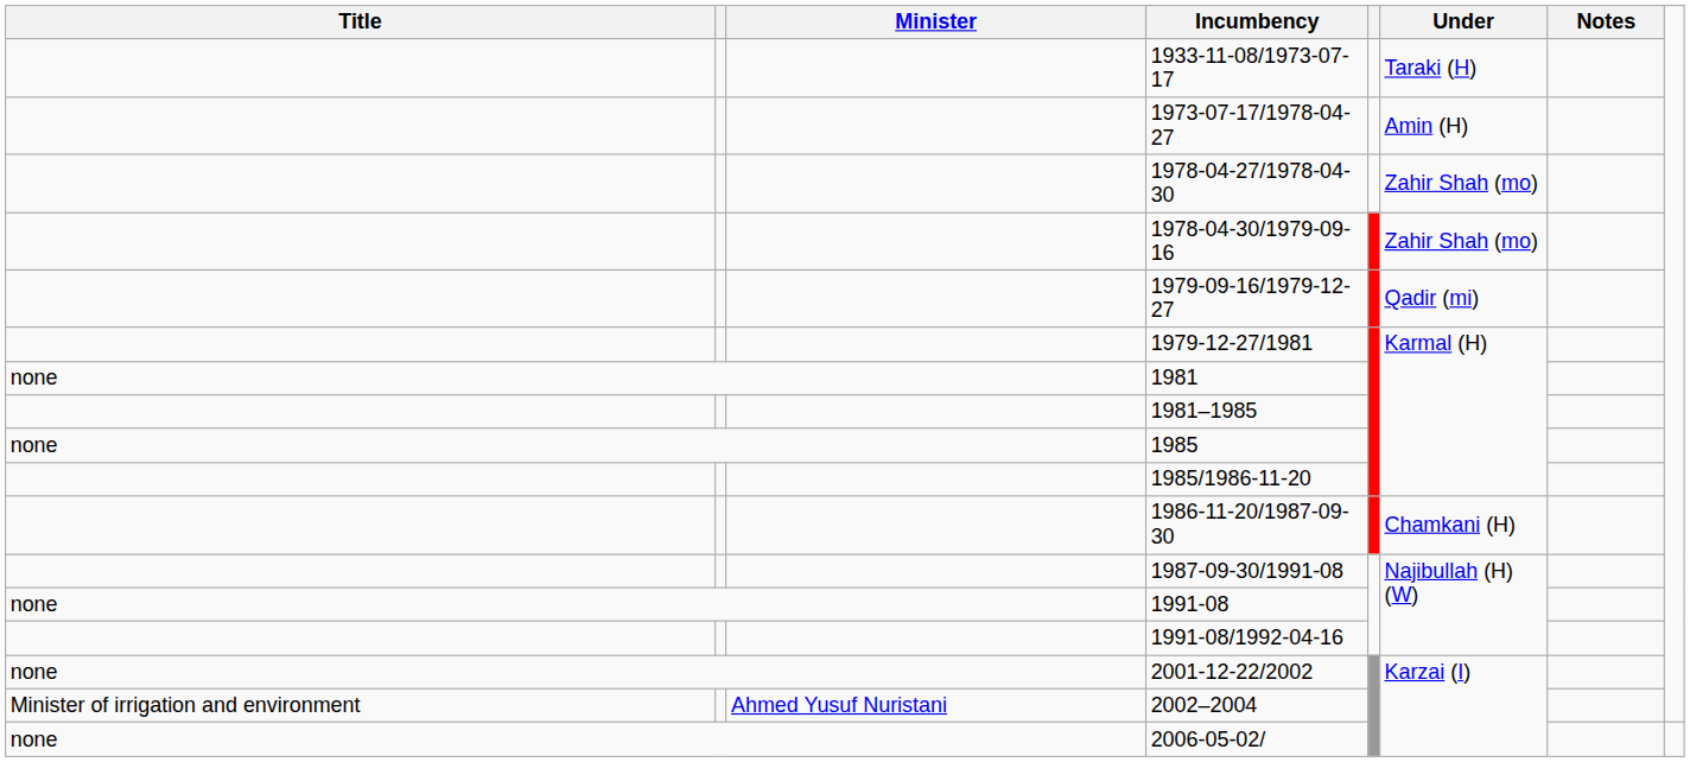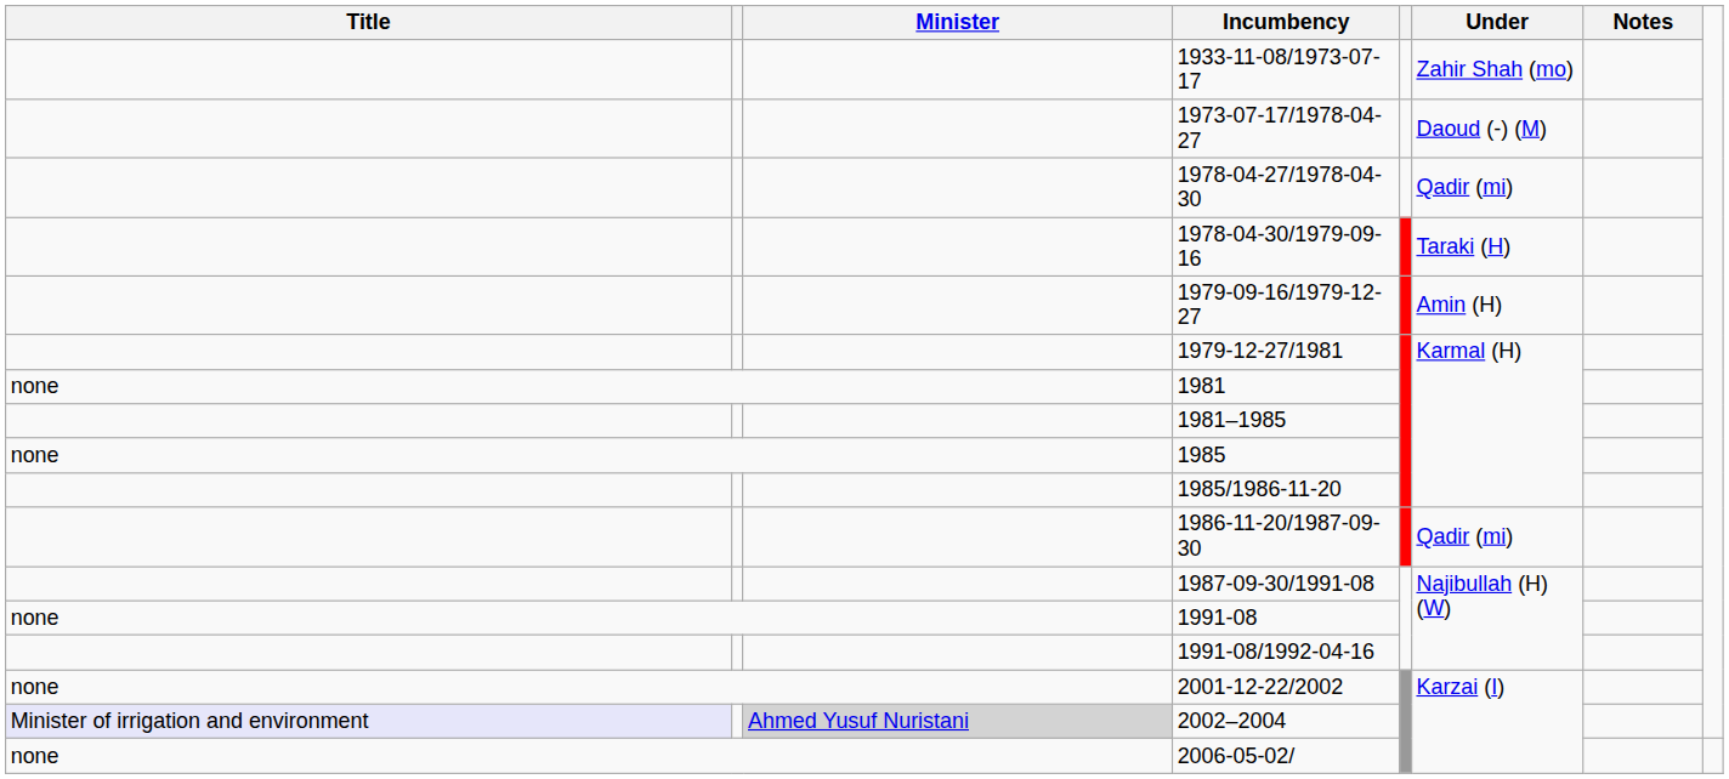1933-11-08/1973-07-17 | Under: Taraki (H) -> Zahir Shah (mo)
1973-07-17/1978-04-27 | Under: Amin (H) -> Daoud (-) (M)
1978-04-27/1978-04-30 | Under: Zahir Shah (mo) -> Qadir (mi)
1978-04-30/1979-09-16 | Under: Zahir Shah (mo) -> Taraki (H)
1979-09-16/1979-12-27 | Under: Qadir (mi) -> Amin (H)
1986-11-20/1987-09-30 | Under: Chamkani (H) -> Qadir (mi)
2002–2004 | Title: no background -> lavender background
2002–2004 | Minister: no background -> lightgrey background
